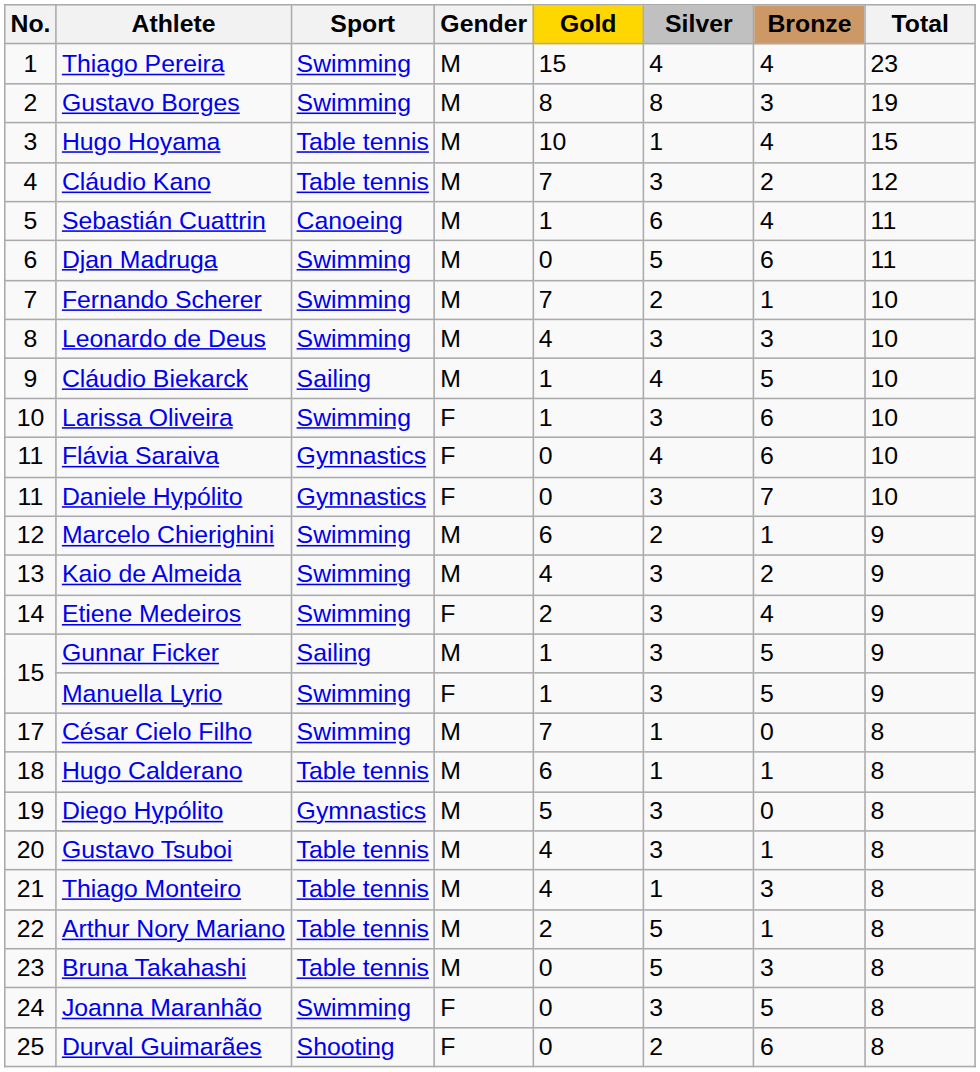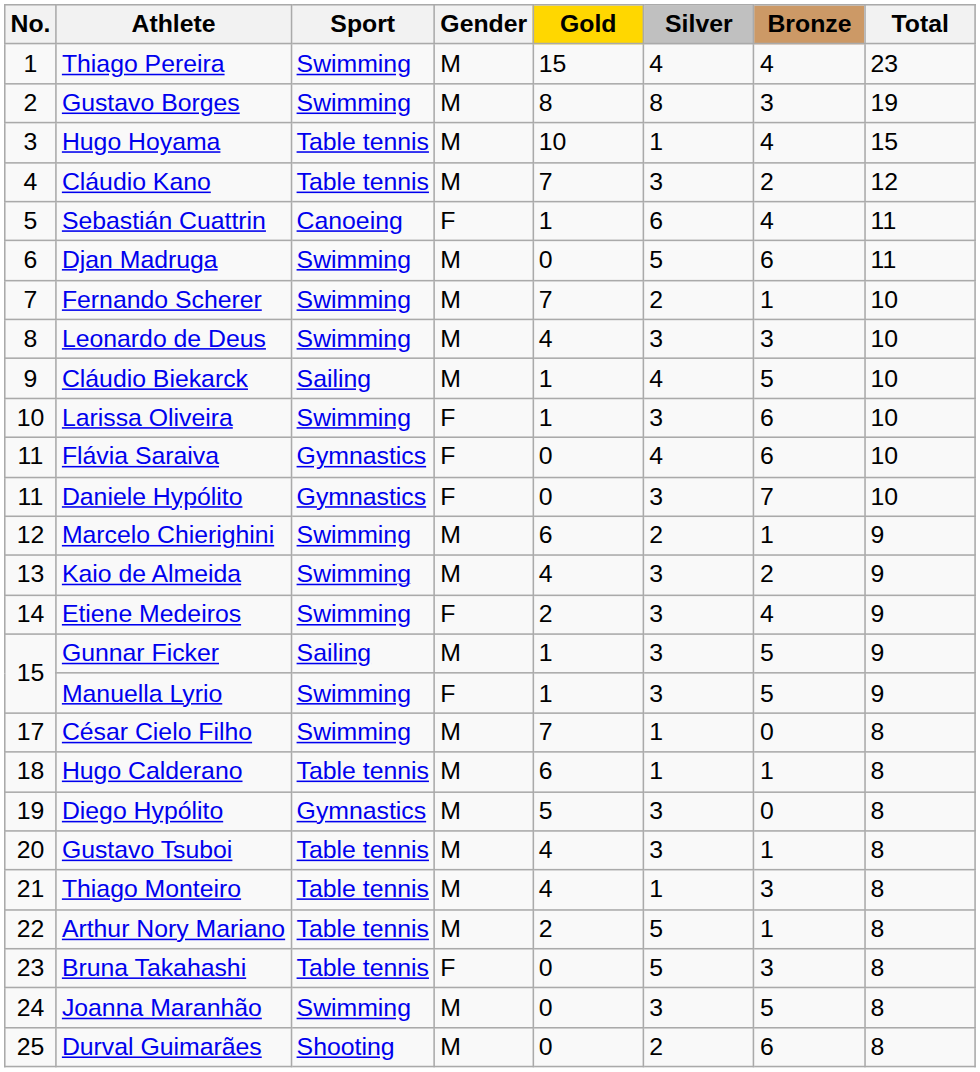Sebastián Cuattrin | Gender: M -> F
Bruna Takahashi | Gender: M -> F
Joanna Maranhão | Gender: F -> M
Durval Guimarães | Gender: F -> M
